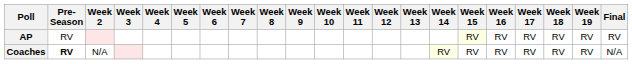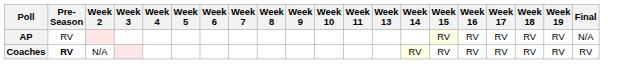- column: Week 12
AP | Final: RV -> N/A
Coaches | Final: N/A -> RV
